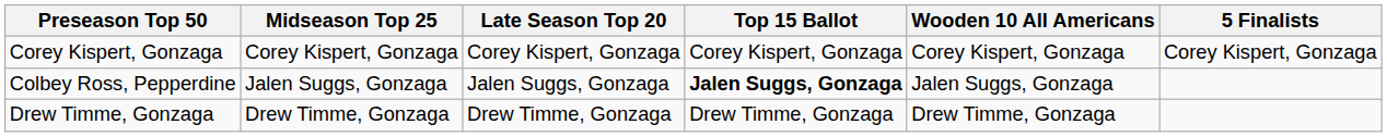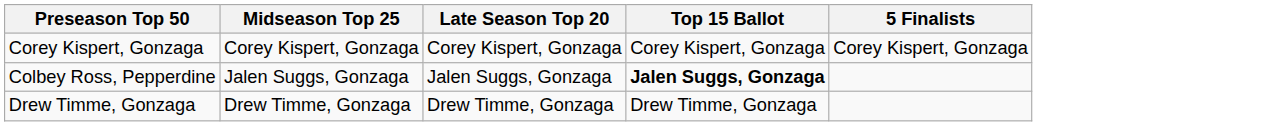- column: Wooden 10 All Americans | Corey Kispert, Gonzaga | Jalen Suggs, Gonzaga | Drew Timme, Gonzaga
